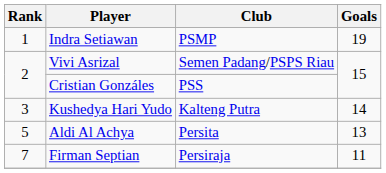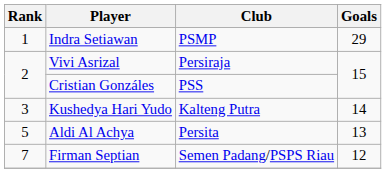Indra Setiawan | Goals: 19 -> 29
Vivi Asrizal | Club: Semen Padang/PSPS Riau -> Persiraja
Firman Septian | Club: Persiraja -> Semen Padang/PSPS Riau
Firman Septian | Goals: 11 -> 12
